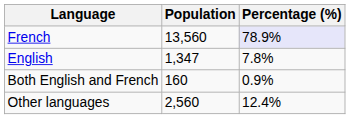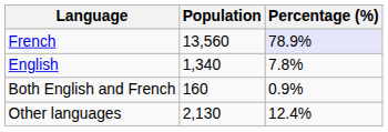English | Population: 1,347 -> 1,340
Other languages | Population: 2,560 -> 2,130
